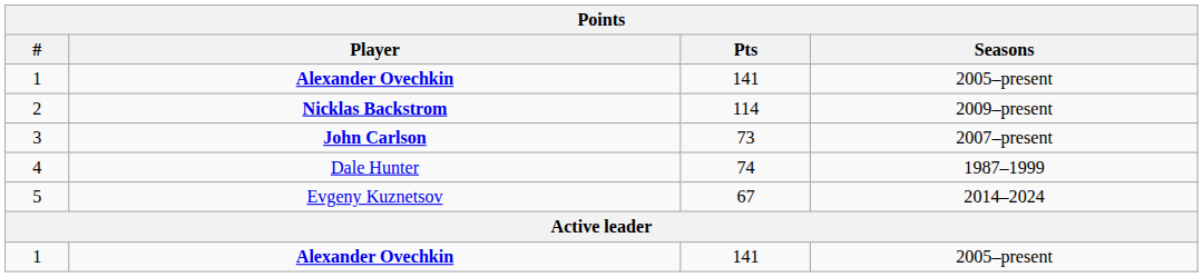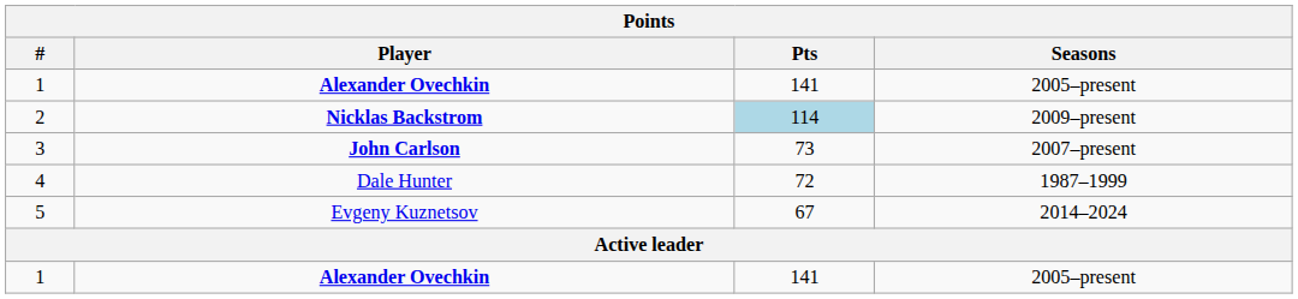2 | Pts: no background -> lightblue background
4 | Pts: 74 -> 72
